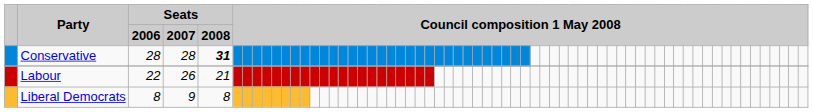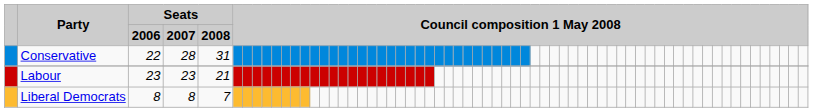Conservative | Seats / 2006: 28 -> 22
Conservative | Seats / 2008: bold -> normal
Labour | Seats / 2006: 22 -> 23
Labour | Seats / 2007: 26 -> 23
Liberal Democrats | Seats / 2007: 9 -> 8
Liberal Democrats | Seats / 2008: 8 -> 7
